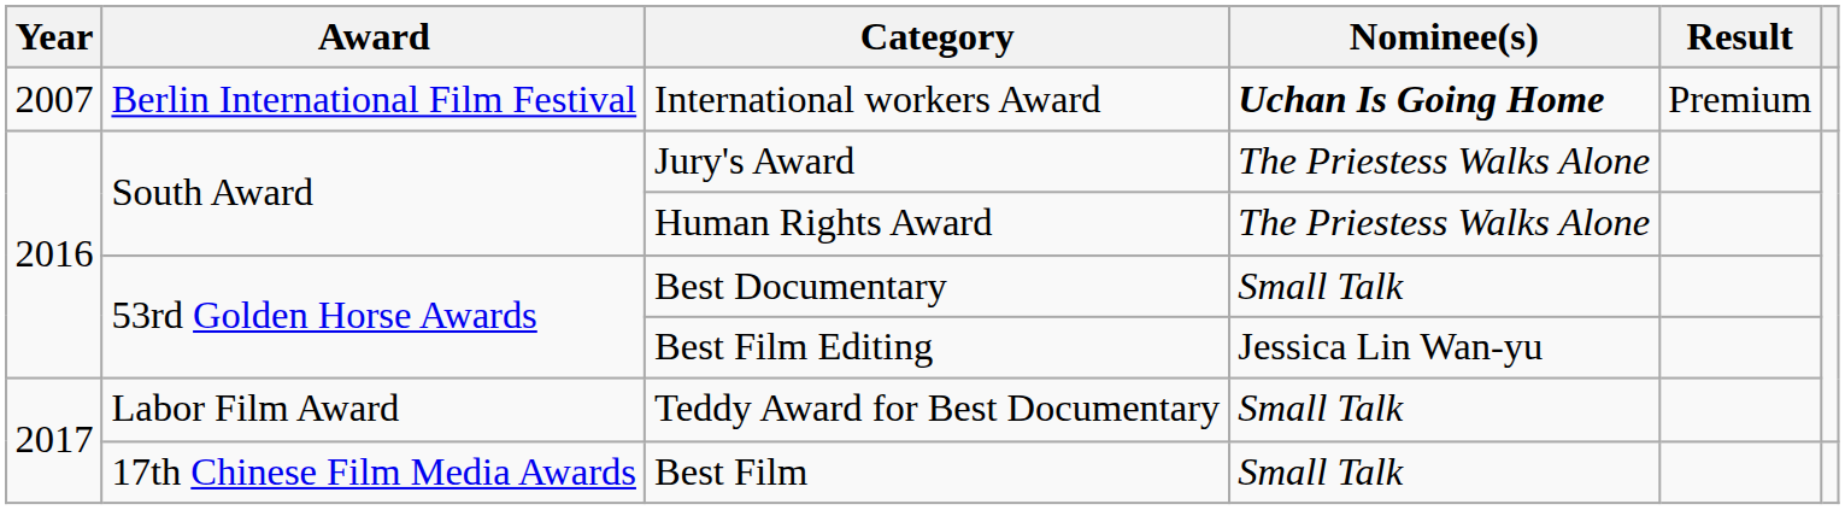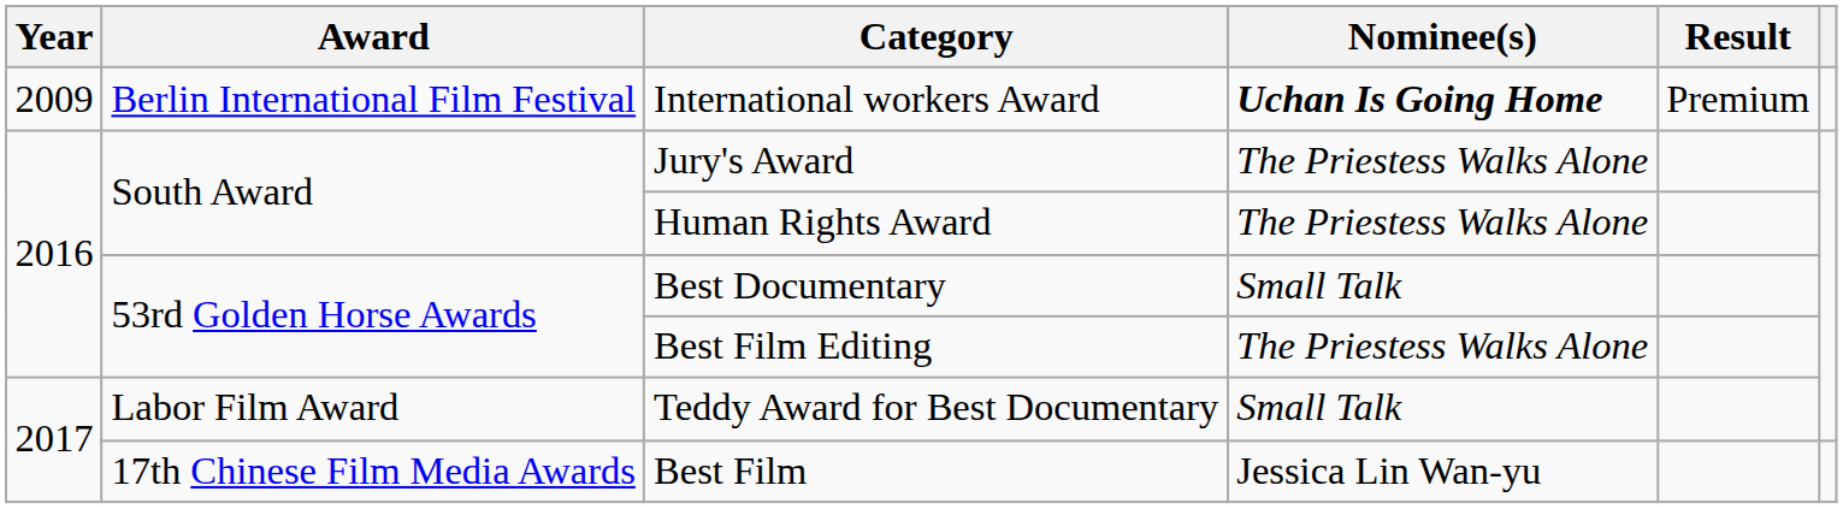International workers Award | Year: 2007 -> 2009
Best Film Editing | Nominee(s): Jessica Lin Wan-yu -> The Priestess Walks Alone
Best Film | Nominee(s): Small Talk -> Jessica Lin Wan-yu
